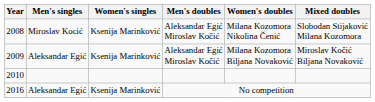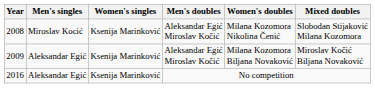- row: 2010
